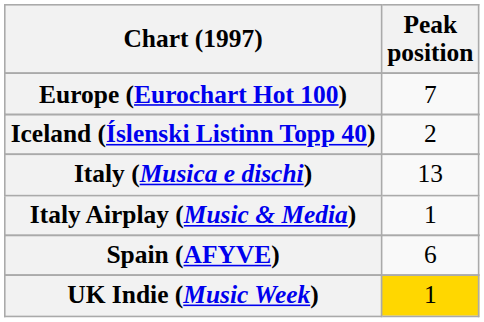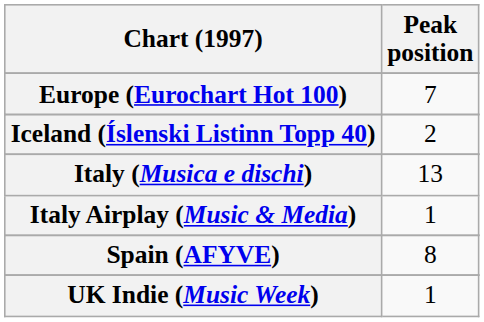Spain (AFYVE) | Peak position: 6 -> 8
UK Indie (Music Week) | Peak position: gold background -> no background
